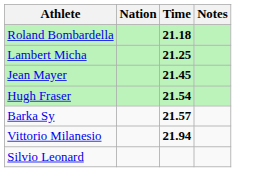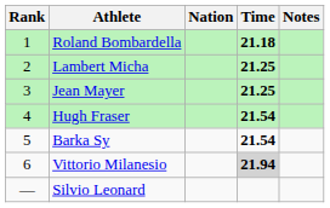+ column: Rank | 1 | 2 | 3 | 4 | 5 | 6 | —
Jean Mayer | Time: 21.45 -> 21.25
Barka Sy | Time: 21.57 -> 21.54
Vittorio Milanesio | Time: no background -> lightgrey background
